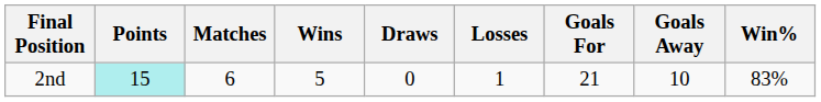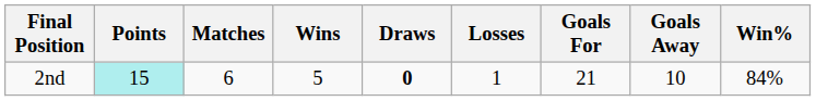2nd | Draws: normal -> bold
2nd | Win%: 83% -> 84%
